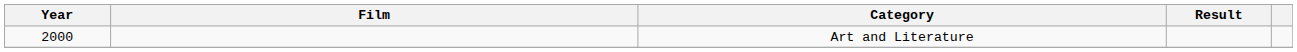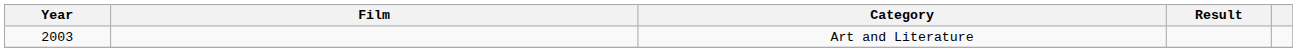Art and Literature | Year: 2000 -> 2003
